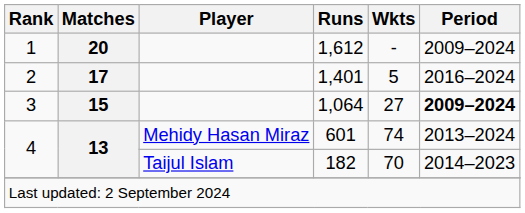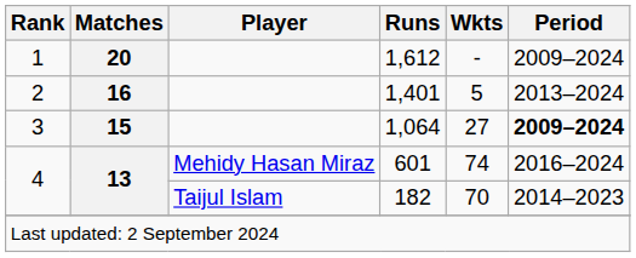1,401 | Matches: 17 -> 16
1,401 | Period: 2016–2024 -> 2013–2024
601 | Period: 2013–2024 -> 2016–2024
